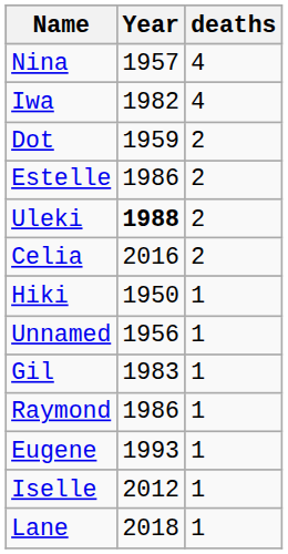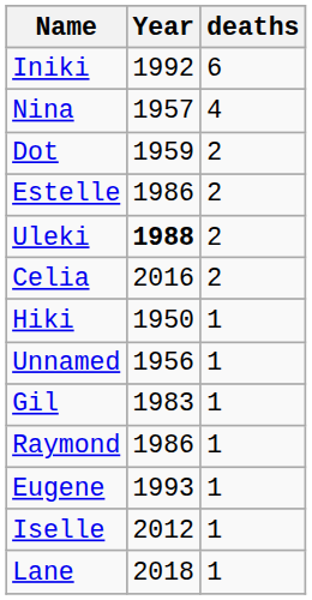+ row: Iniki | 1992 | 6
- row: Iwa | 1982 | 4
